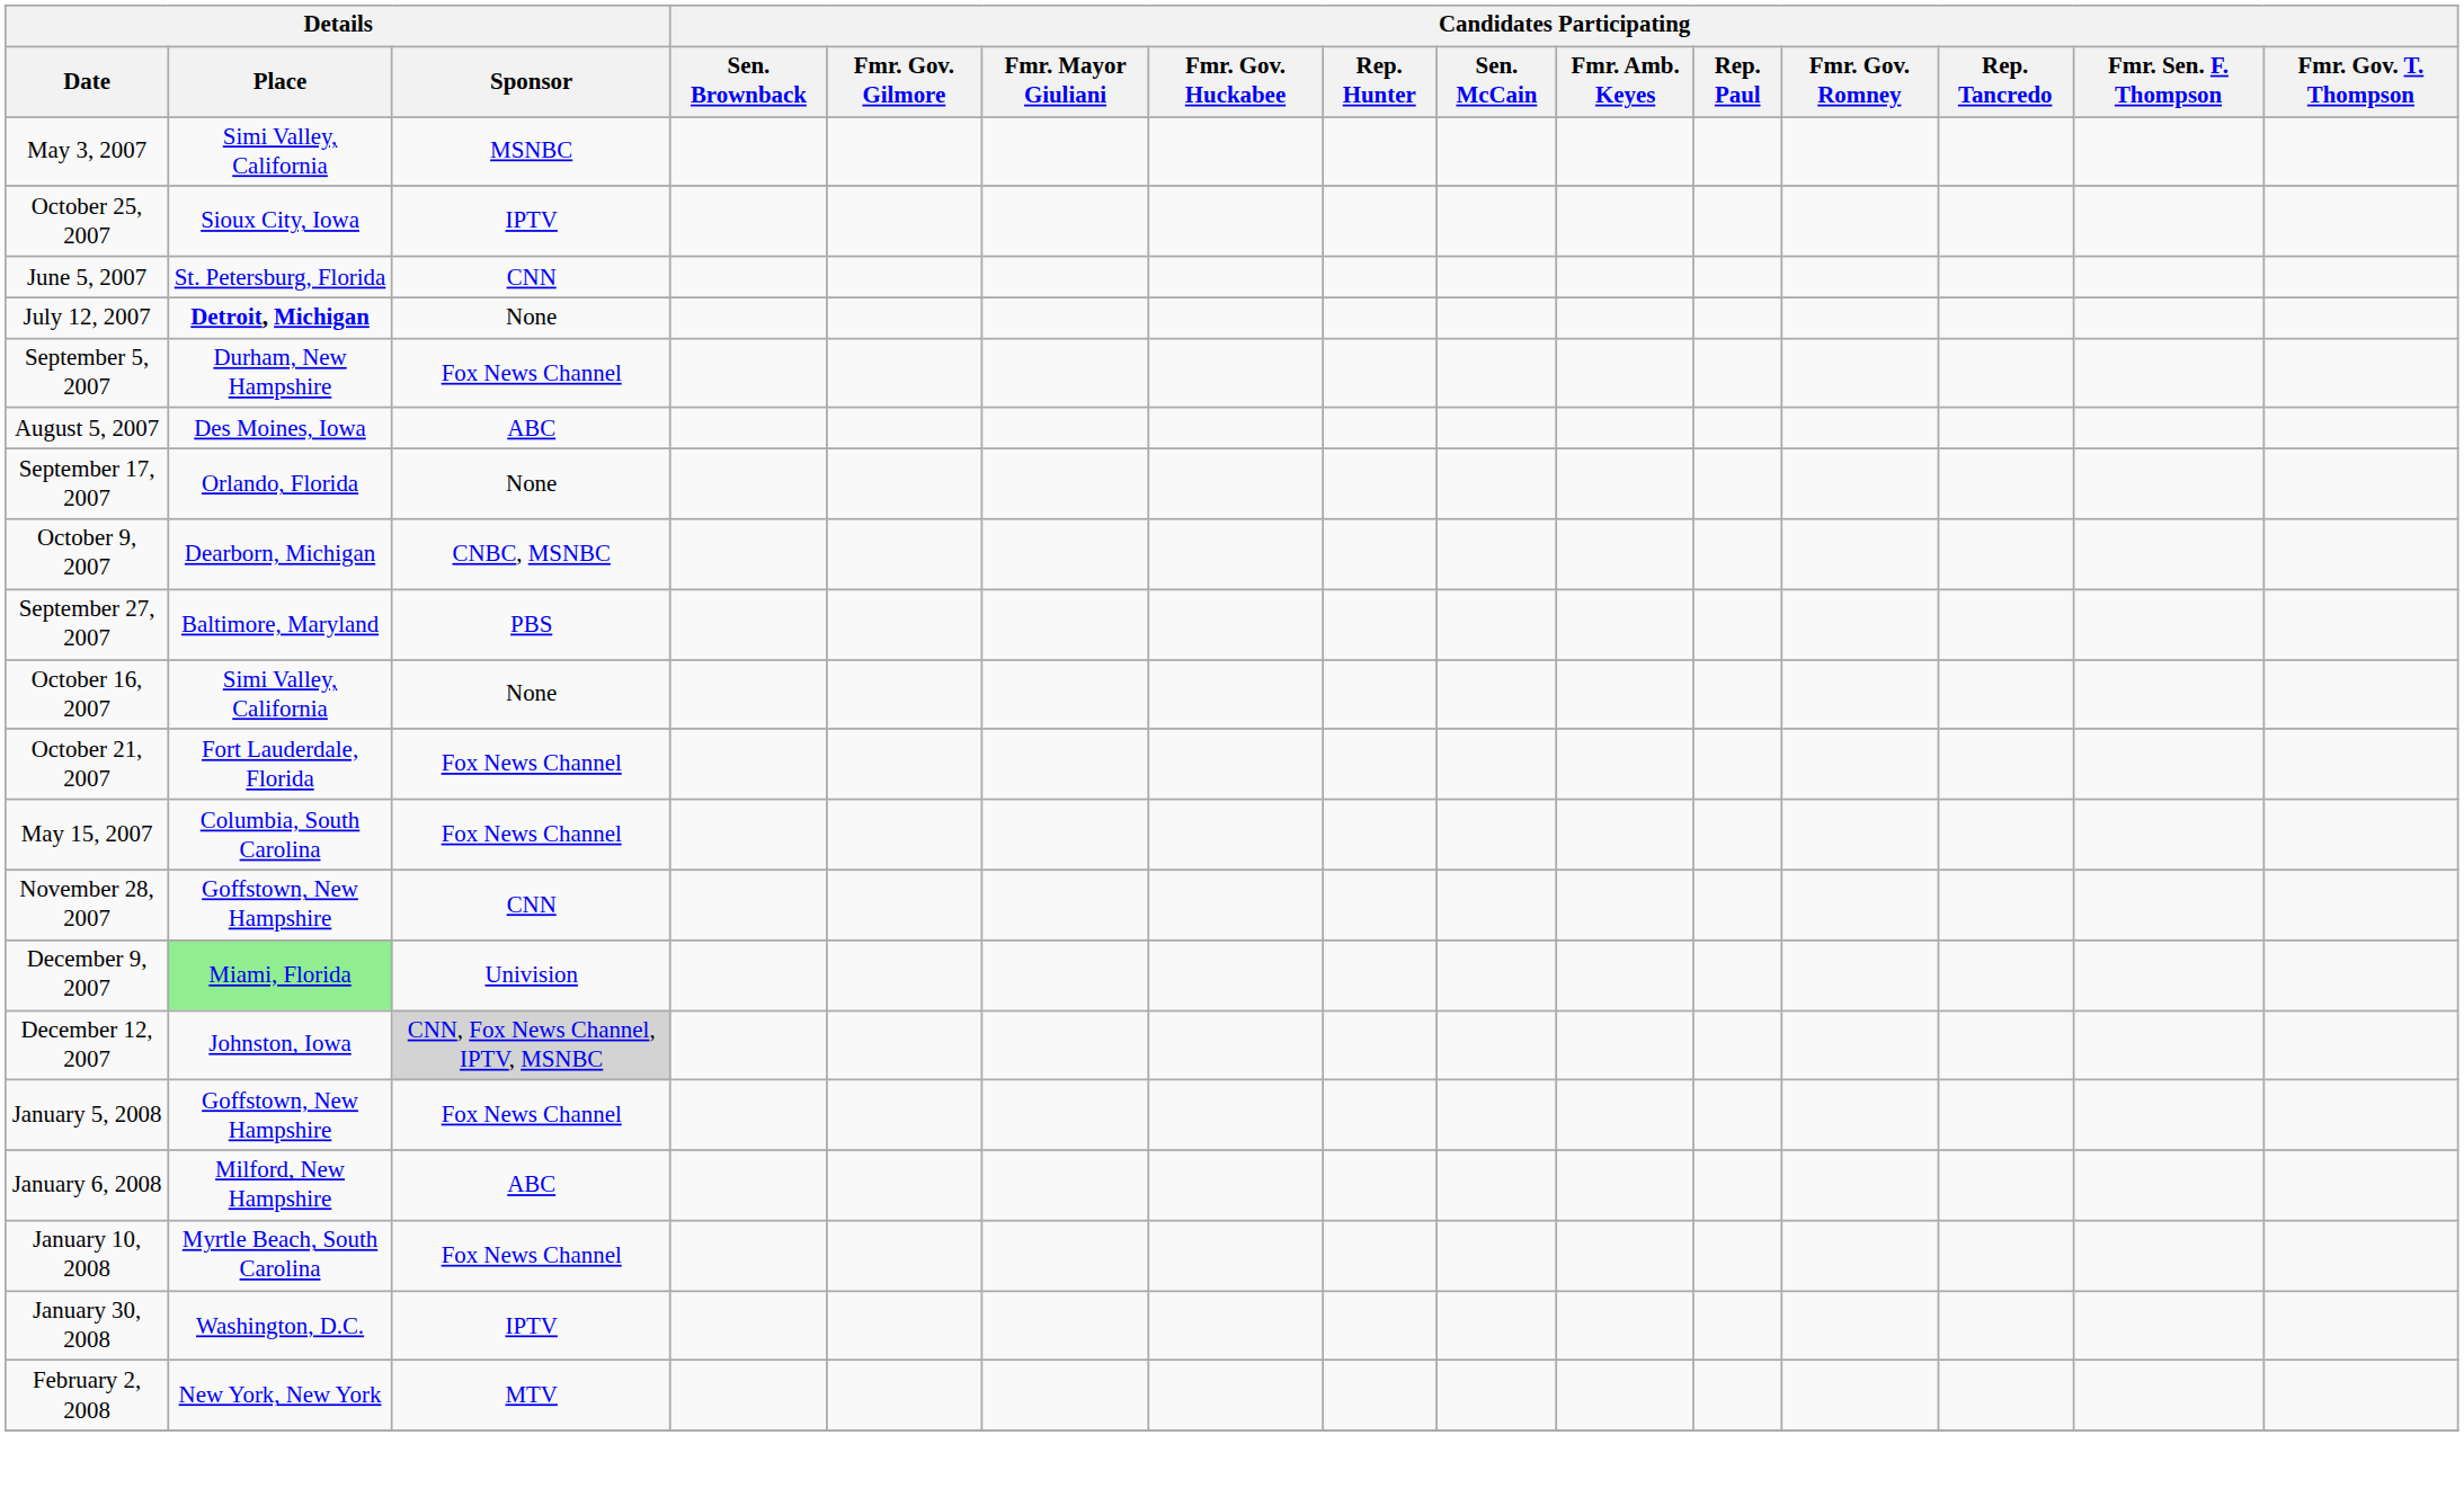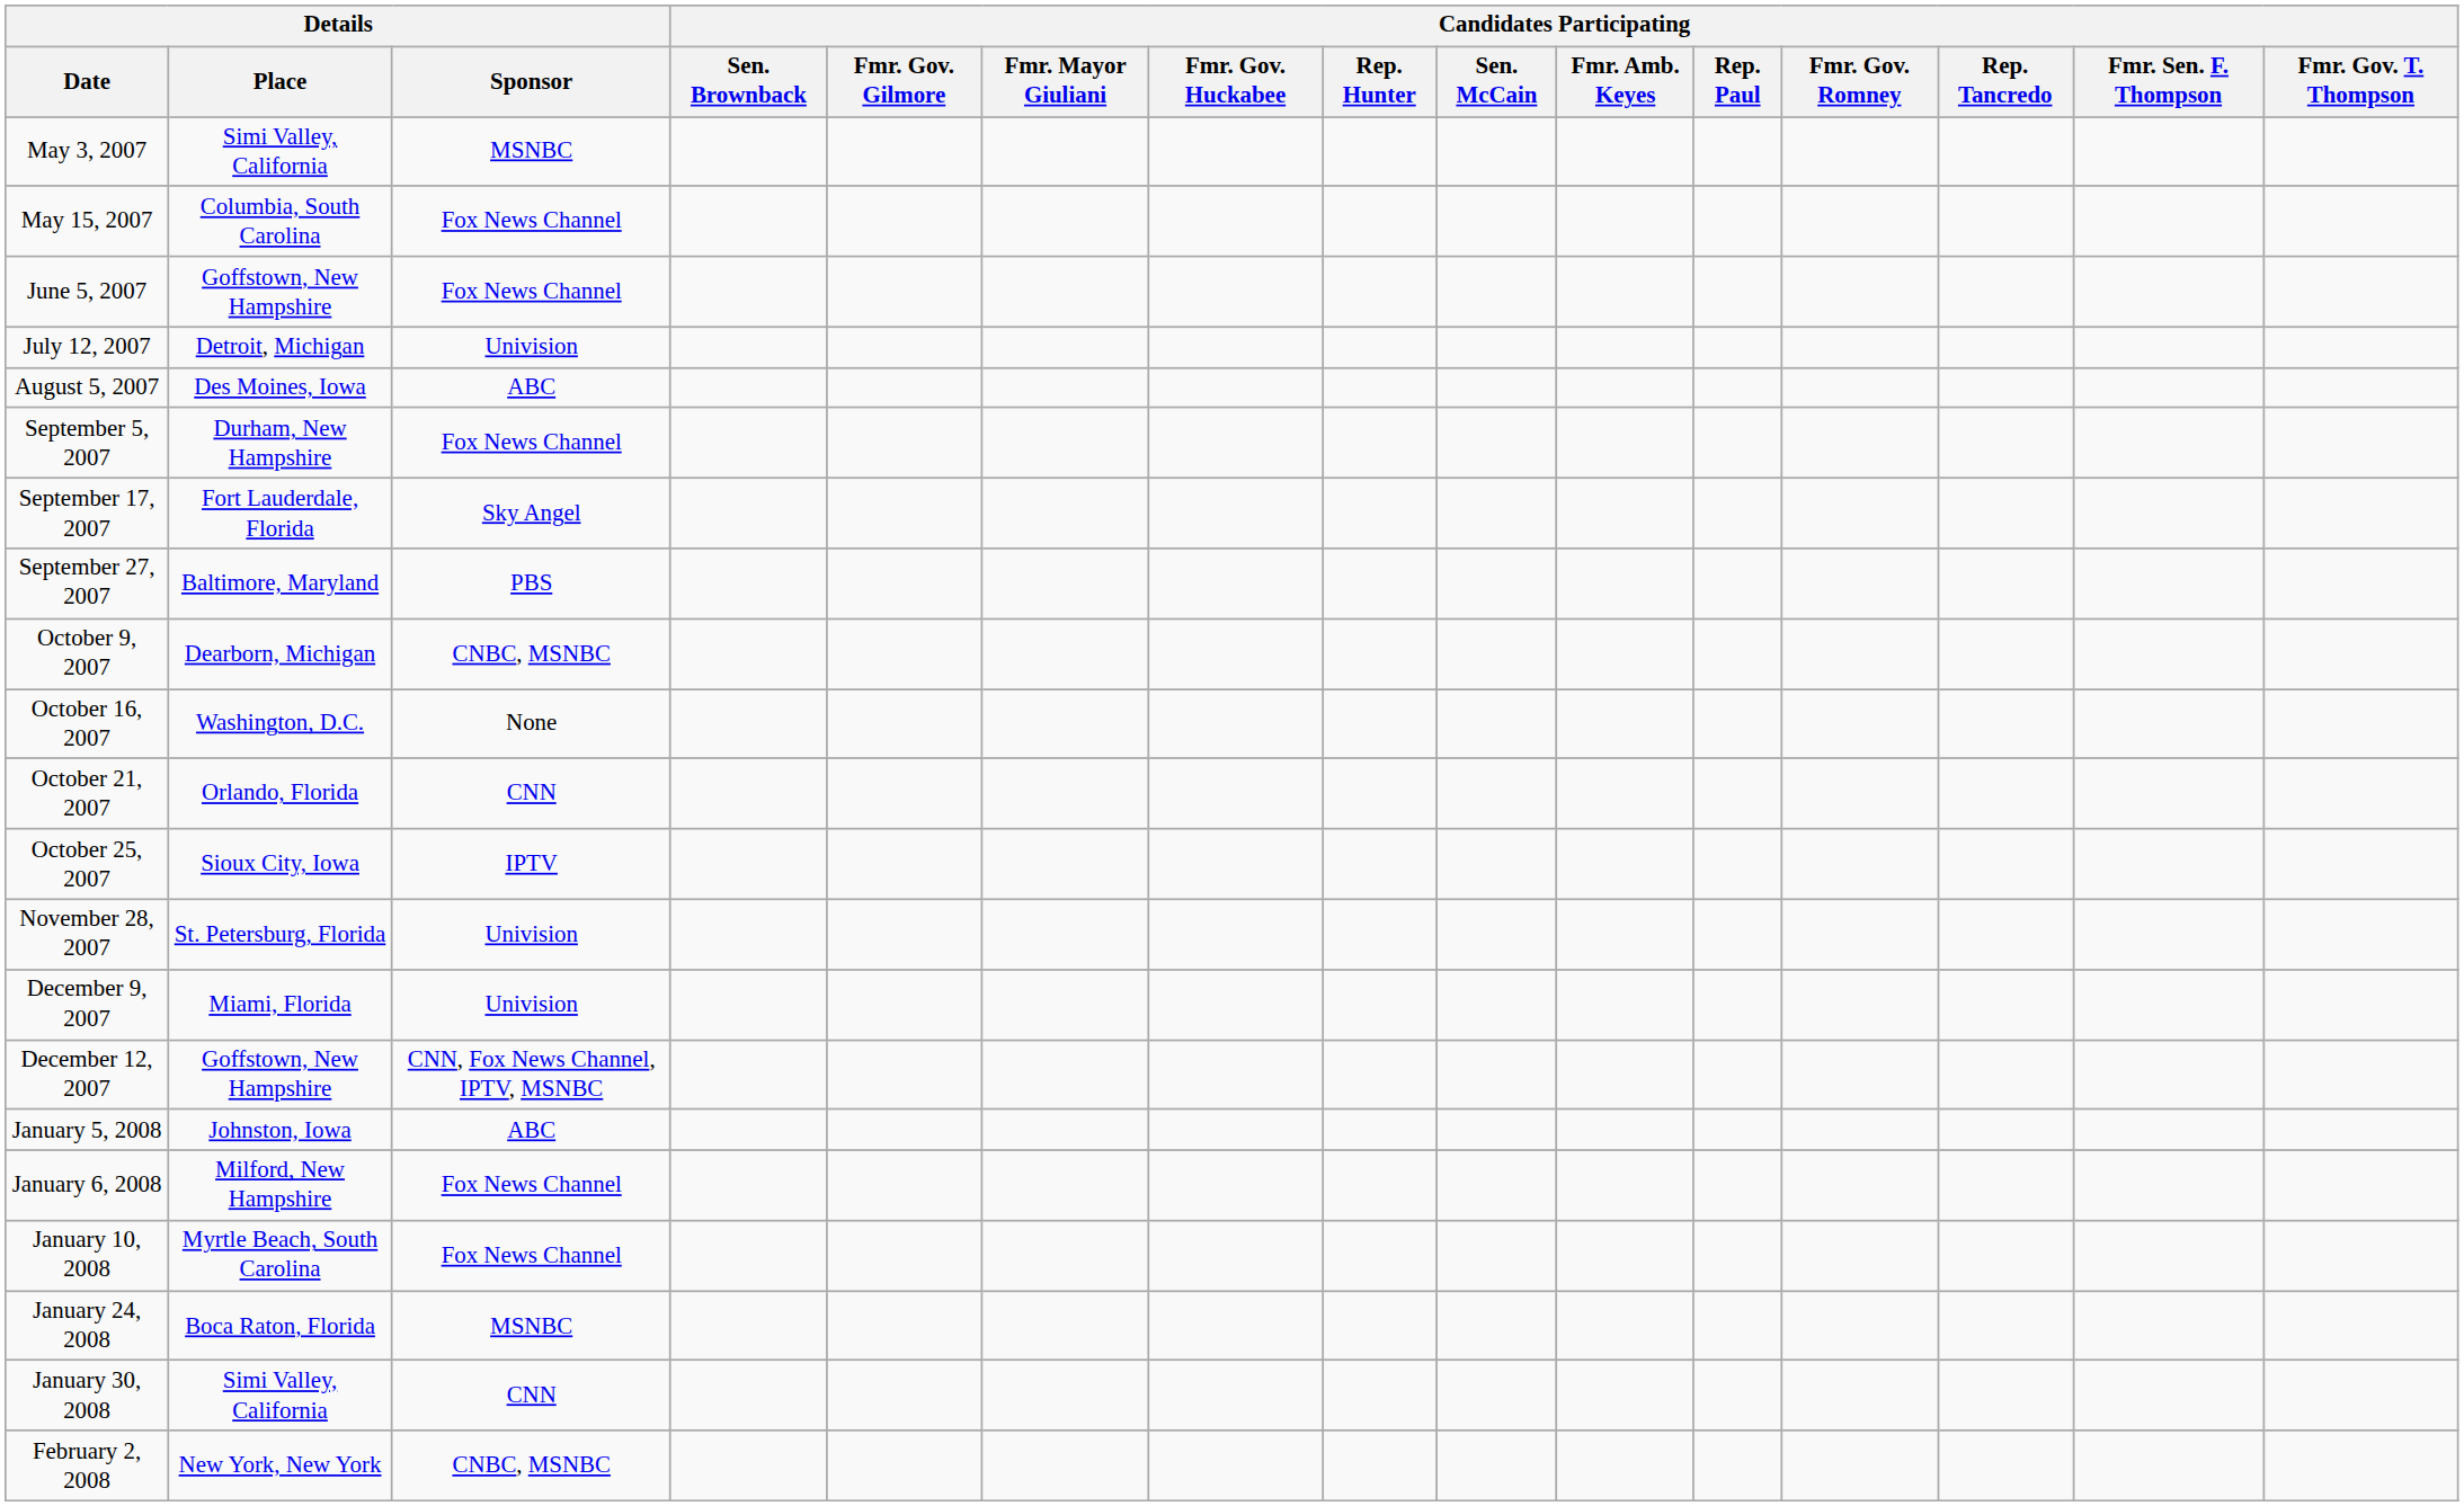rows swapped: May 15, 2007 <-> October 25, 2007
June 5, 2007 | Details / Place: St. Petersburg, Florida -> Goffstown, New Hampshire
June 5, 2007 | Details / Sponsor: CNN -> Fox News Channel
July 12, 2007 | Details / Place: bold -> normal
July 12, 2007 | Details / Sponsor: None -> Univision
rows swapped: August 5, 2007 <-> September 5, 2007
September 17, 2007 | Details / Place: Orlando, Florida -> Fort Lauderdale, Florida
September 17, 2007 | Details / Sponsor: None -> Sky Angel
rows swapped: September 27, 2007 <-> October 9, 2007
October 16, 2007 | Details / Place: Simi Valley, California -> Washington, D.C.
October 21, 2007 | Details / Place: Fort Lauderdale, Florida -> Orlando, Florida
October 21, 2007 | Details / Sponsor: Fox News Channel -> CNN
November 28, 2007 | Details / Place: Goffstown, New Hampshire -> St. Petersburg, Florida
November 28, 2007 | Details / Sponsor: CNN -> Univision
December 9, 2007 | Details / Place: lightgreen background -> no background
December 12, 2007 | Details / Place: Johnston, Iowa -> Goffstown, New Hampshire
December 12, 2007 | Details / Sponsor: lightgrey background -> no background
January 5, 2008 | Details / Place: Goffstown, New Hampshire -> Johnston, Iowa
January 5, 2008 | Details / Sponsor: Fox News Channel -> ABC
January 6, 2008 | Details / Sponsor: ABC -> Fox News Channel
+ row: January 24, 2008 | Boca Raton, Florida | MSNBC
January 30, 2008 | Details / Place: Washington, D.C. -> Simi Valley, California
January 30, 2008 | Details / Sponsor: IPTV -> CNN
February 2, 2008 | Details / Sponsor: MTV -> CNBC, MSNBC
